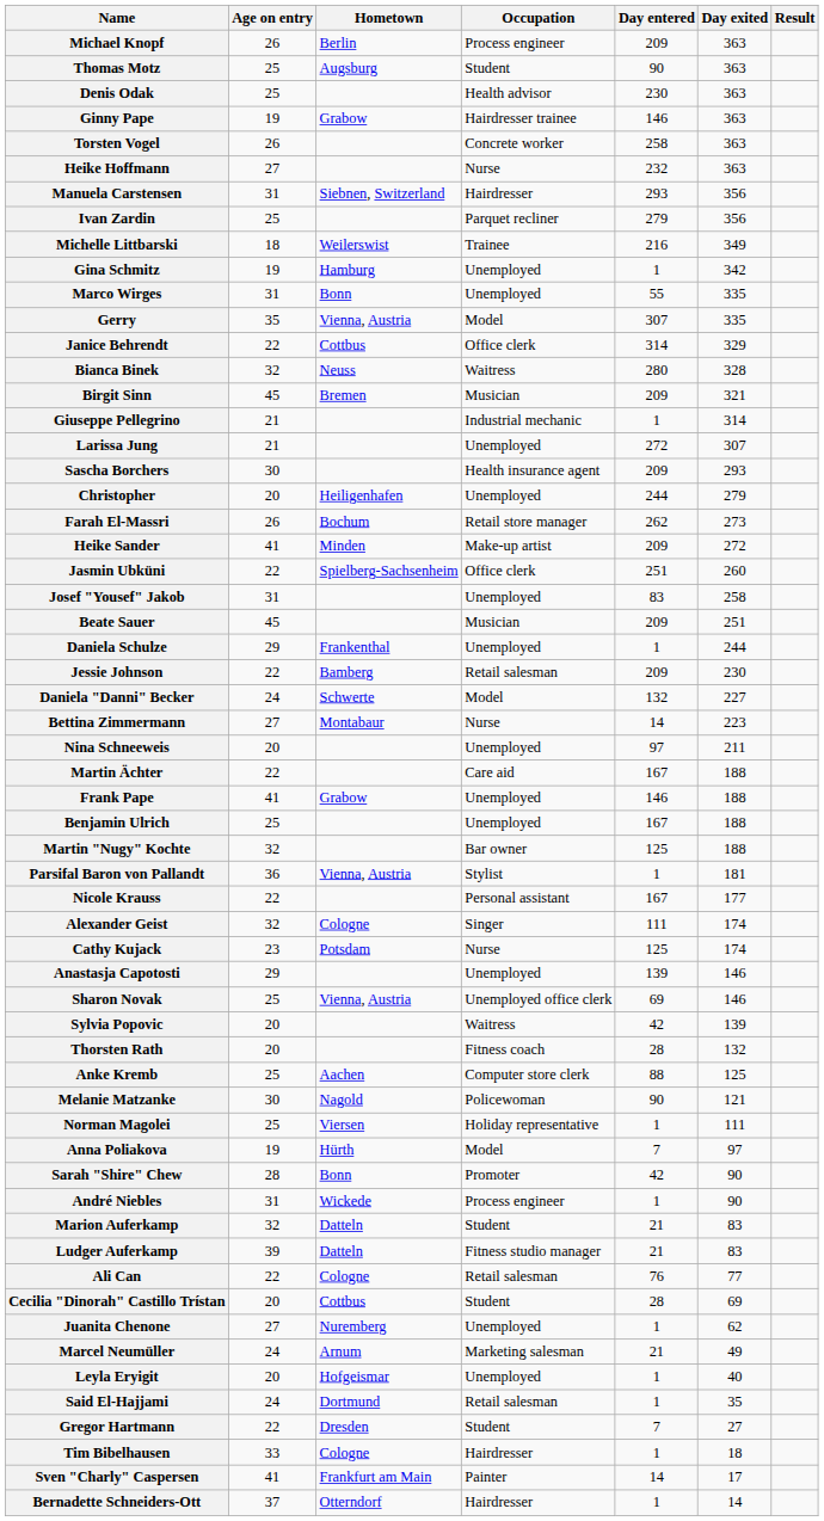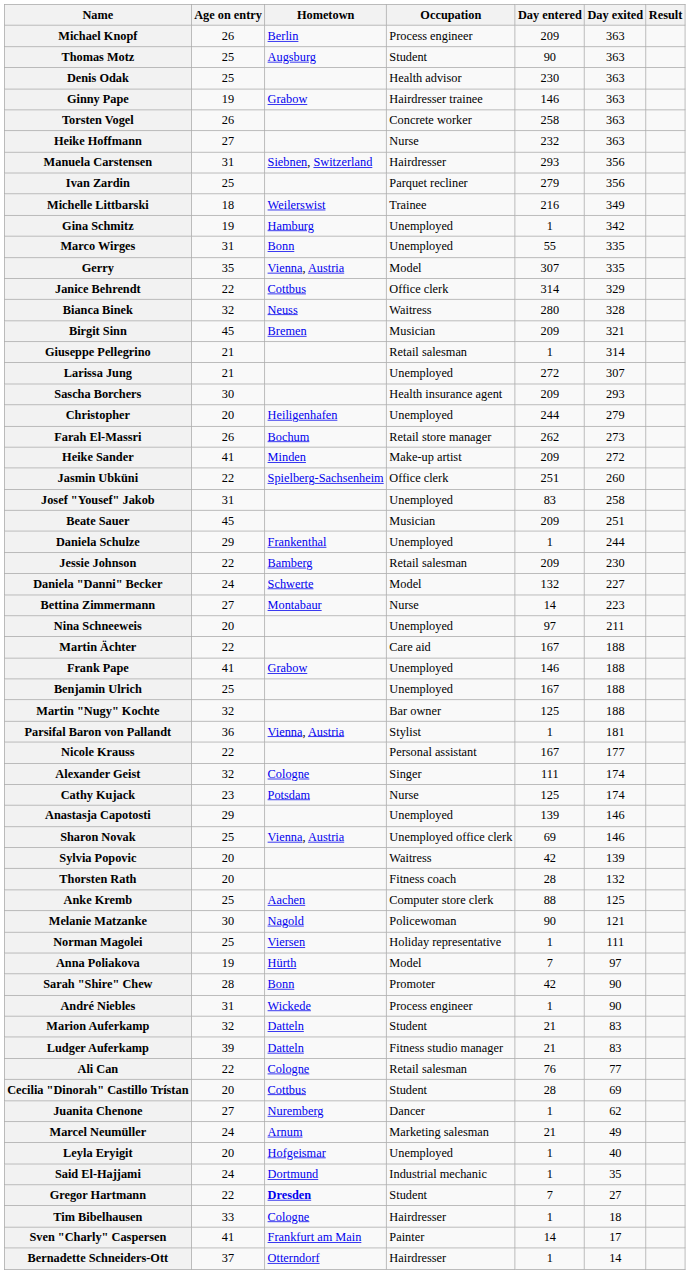Giuseppe Pellegrino | Occupation: Industrial mechanic -> Retail salesman
Juanita Chenone | Occupation: Unemployed -> Dancer
Said El-Hajjami | Occupation: Retail salesman -> Industrial mechanic
Gregor Hartmann | Hometown: normal -> bold
